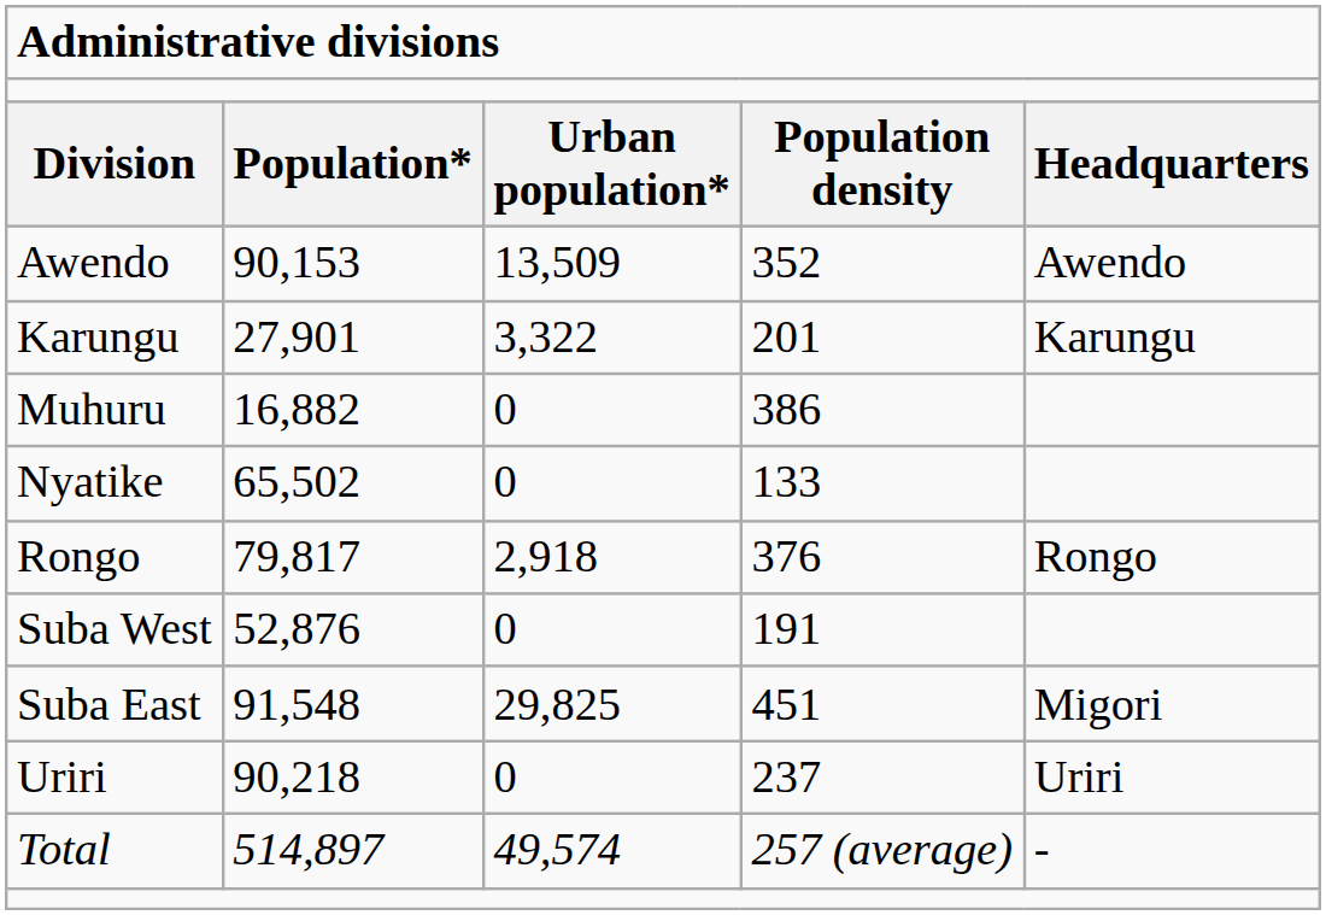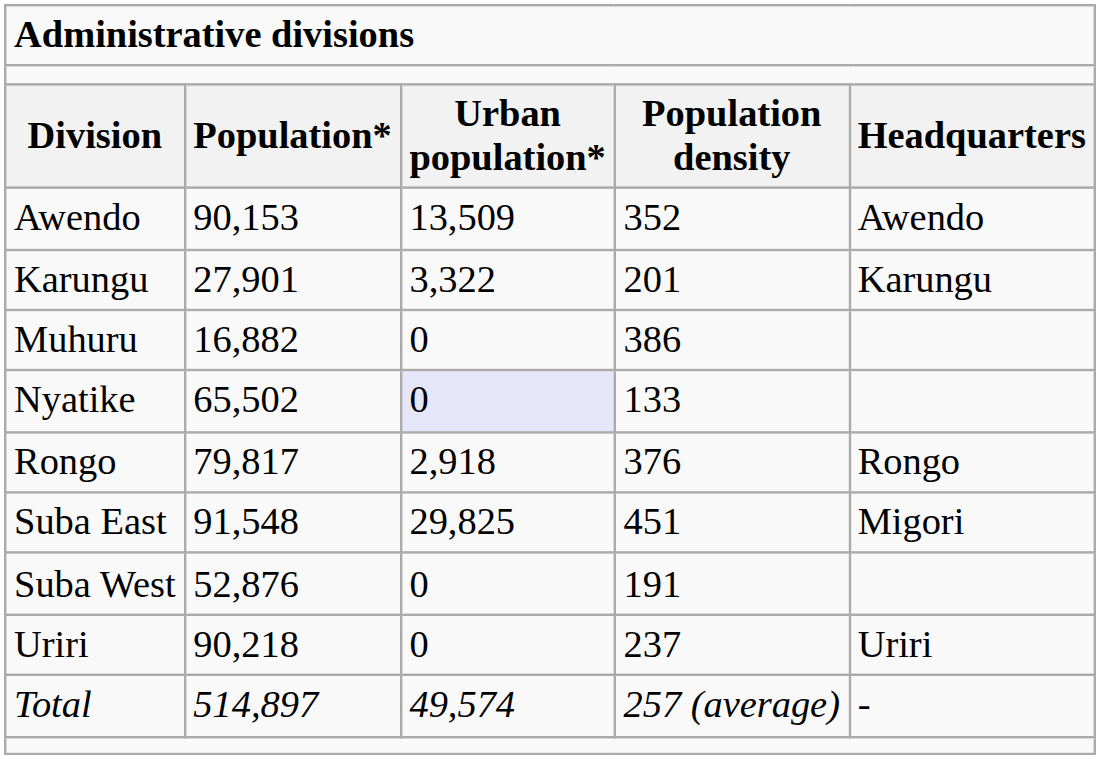Nyatike | column 3: no background -> lavender background
rows swapped: Suba East <-> Suba West
